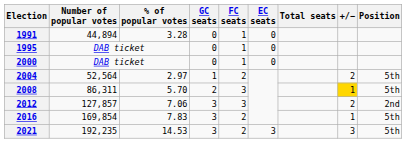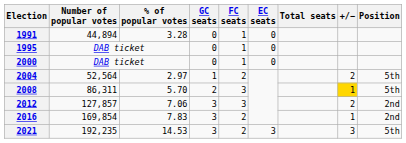2016 | Position: 5th -> 2nd
